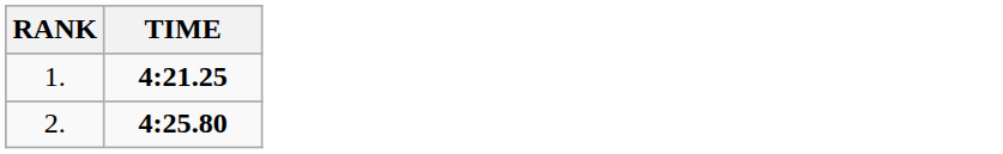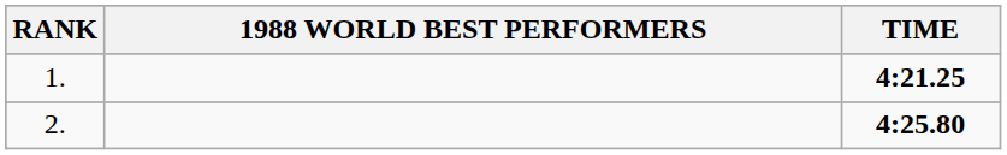+ column: 1988 WORLD BEST PERFORMERS
